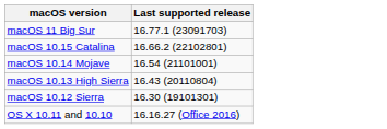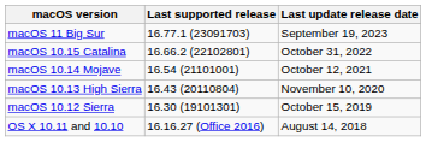+ column: Last update release date | September 19, 2023 | October 31, 2022 | October 12, 2021 | November 10, 2020 | October 15, 2019 | August 14, 2018
